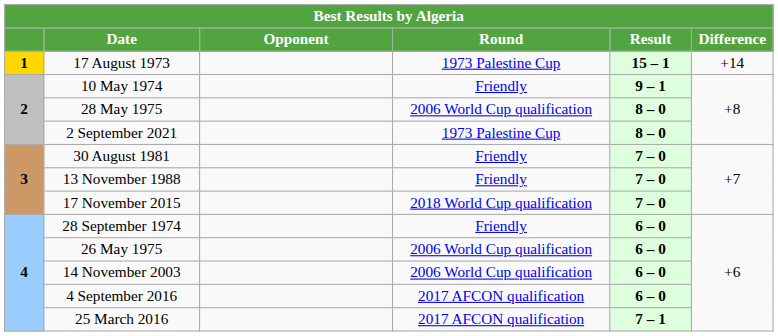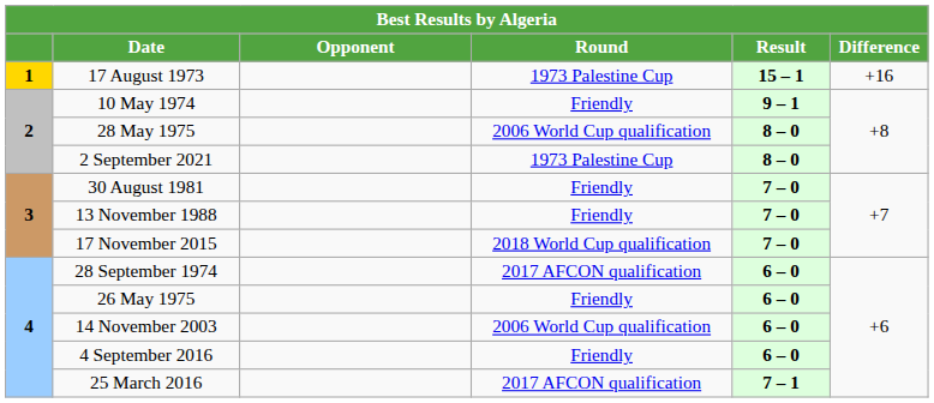17 August 1973 | Difference: +14 -> +16
28 September 1974 | Round: Friendly -> 2017 AFCON qualification
26 May 1975 | Round: 2006 World Cup qualification -> Friendly
4 September 2016 | Round: 2017 AFCON qualification -> Friendly
